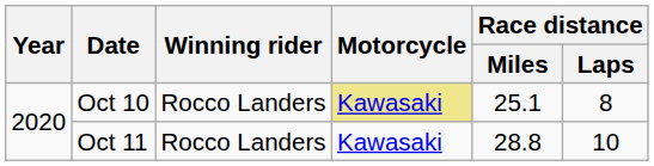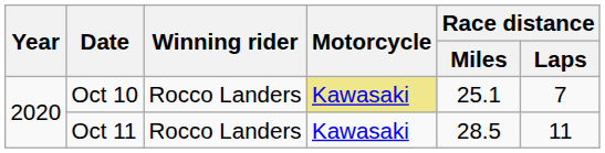Oct 10 | Race distance / Laps: 8 -> 7
Oct 11 | Race distance / Miles: 28.8 -> 28.5
Oct 11 | Race distance / Laps: 10 -> 11
